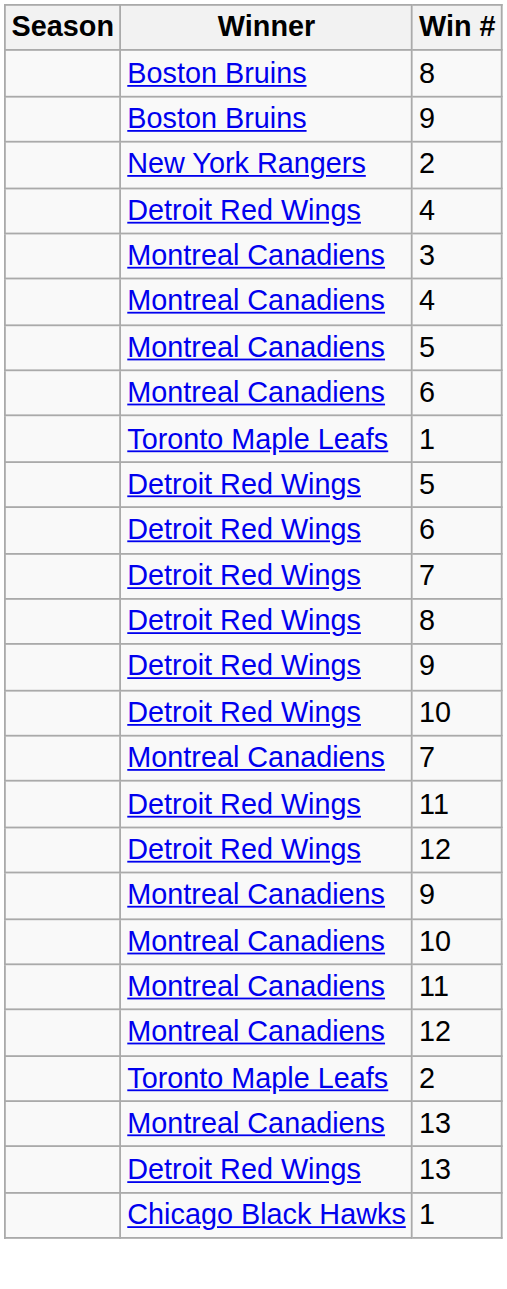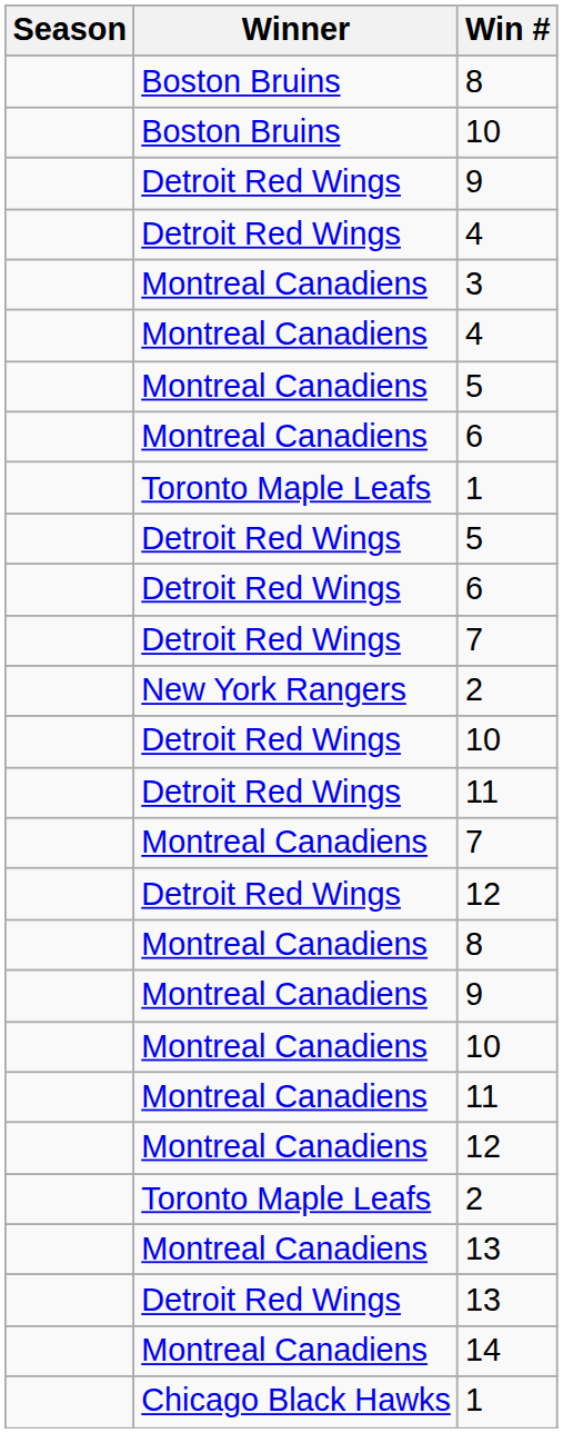- row: Boston Bruins | 9
+ row: Boston Bruins | 10
rows swapped: New York Rangers / 2 <-> Detroit Red Wings / 9
- row: Detroit Red Wings | 8
rows swapped: Detroit Red Wings / 11 <-> Montreal Canadiens / 7
+ row: Montreal Canadiens | 8
+ row: Montreal Canadiens | 14
